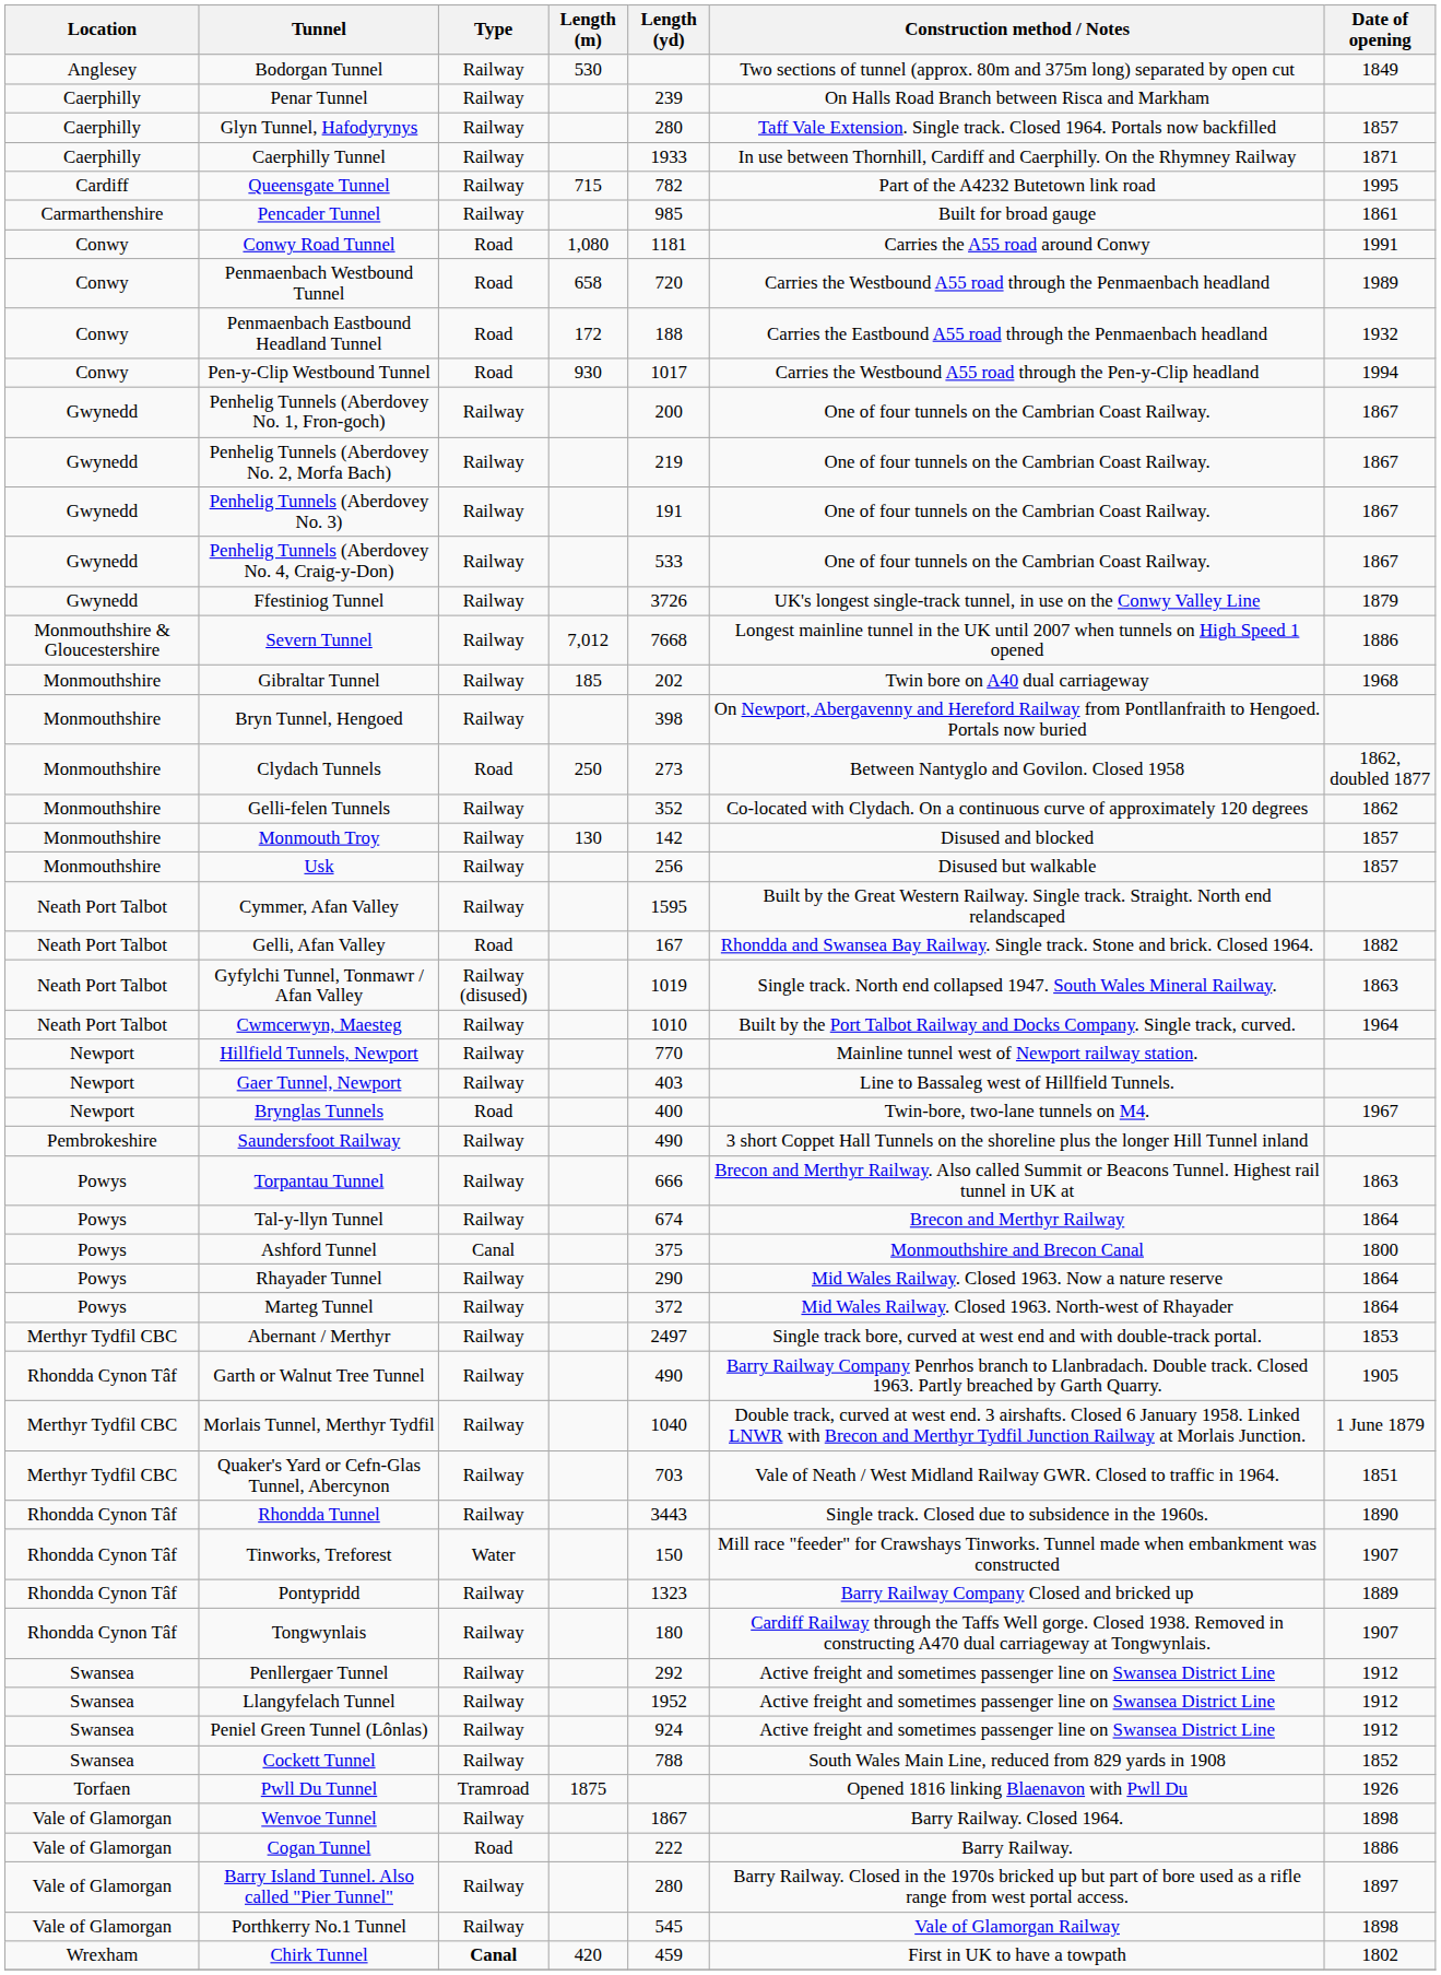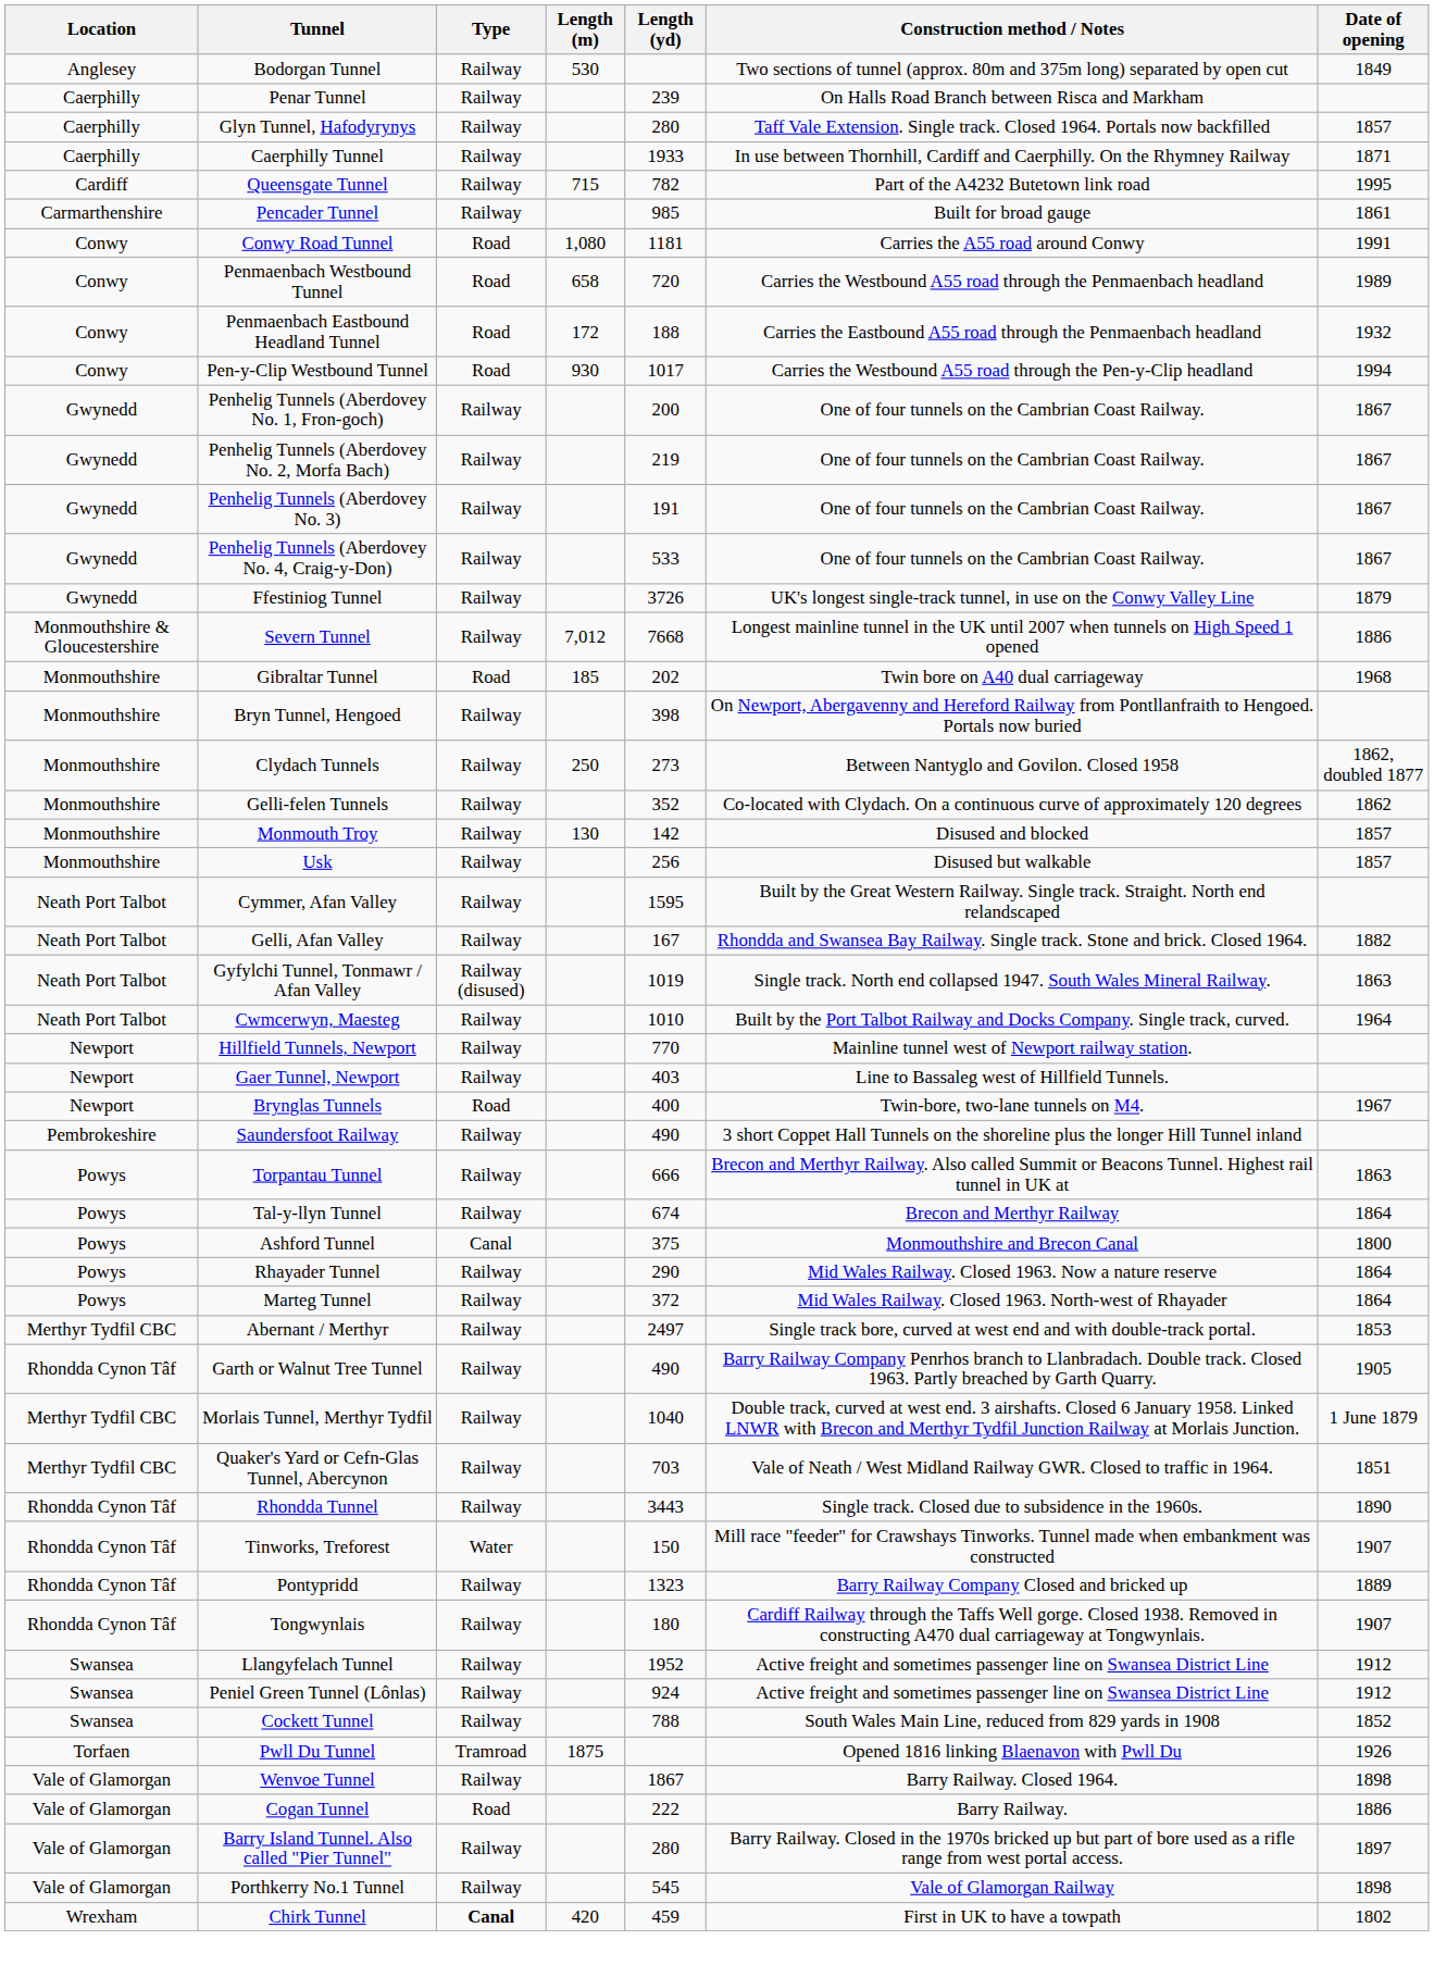Gibraltar Tunnel | Type: Railway -> Road
Clydach Tunnels | Type: Road -> Railway
Gelli, Afan Valley | Type: Road -> Railway
- row: Swansea | Penllergaer Tunnel | Railway | 292 | Active freight and sometimes passenger line on Swansea District Line | 1912
